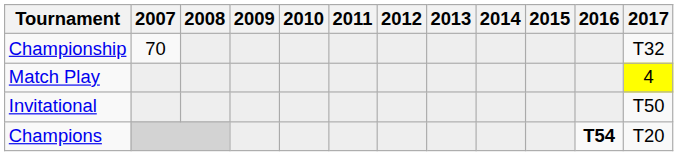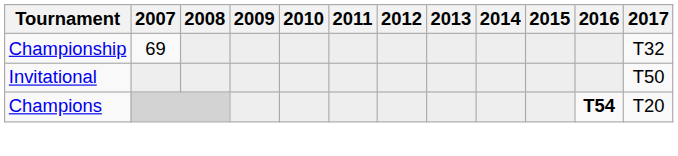Championship | 2007: 70 -> 69
- row: Match Play | 4
